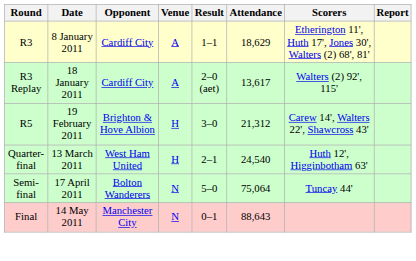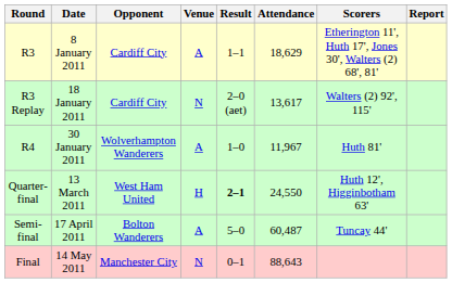R3 Replay | Venue: A -> N
+ row: R4 | 30 January 2011 | Wolverhampton Wanderers | A | 1–0 | 11,967 | Huth 81'
- row: R5 | 19 February 2011 | Brighton & Hove Albion | H | 3–0 | 21,312 | Carew 14', Walters 22', Shawcross 43'
Quarter-final | Result: normal -> bold
Quarter-final | Attendance: 24,540 -> 24,550
Semi-final | Venue: N -> A
Semi-final | Attendance: 75,064 -> 60,487
